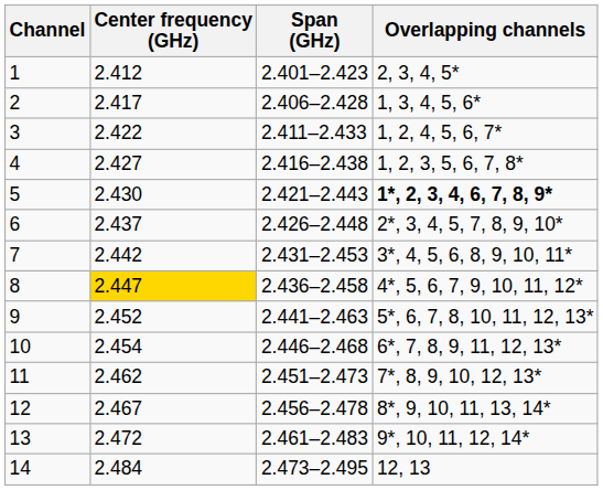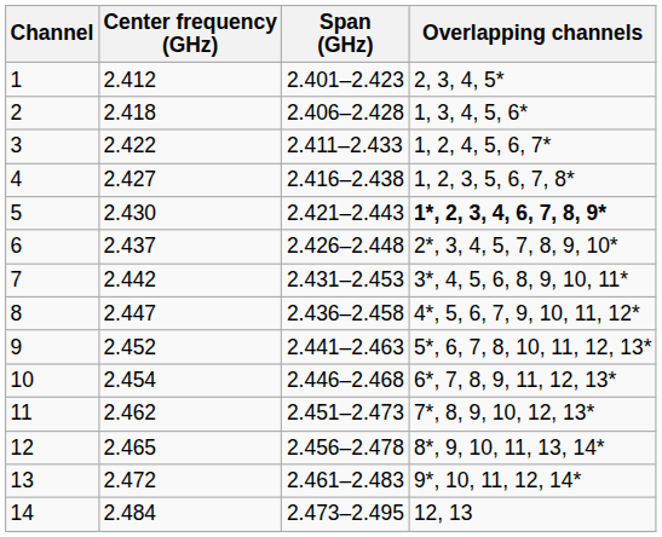2 | Center frequency (GHz): 2.417 -> 2.418
8 | Center frequency (GHz): gold background -> no background
12 | Center frequency (GHz): 2.467 -> 2.465
